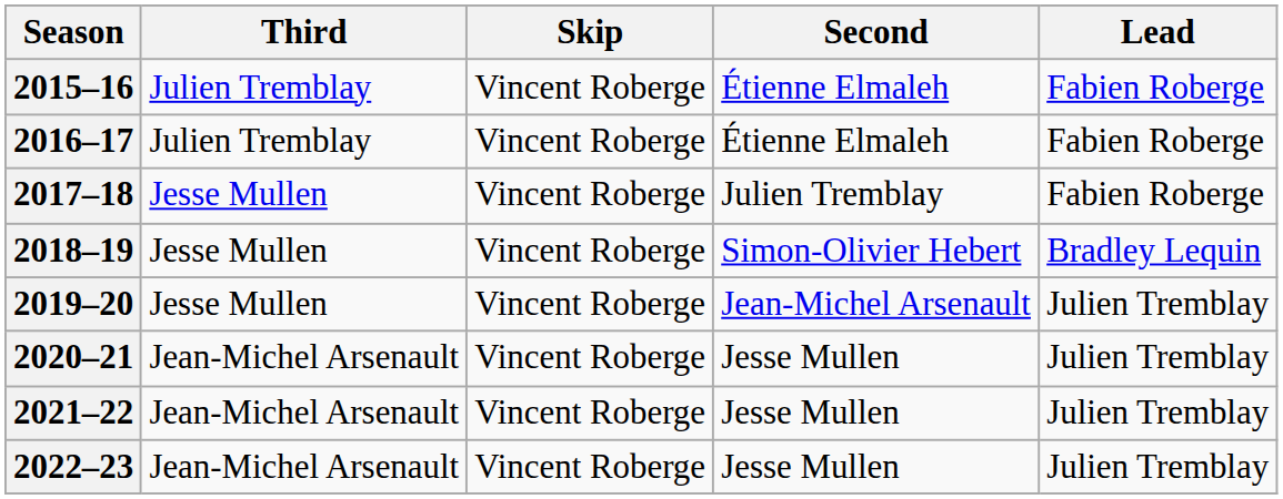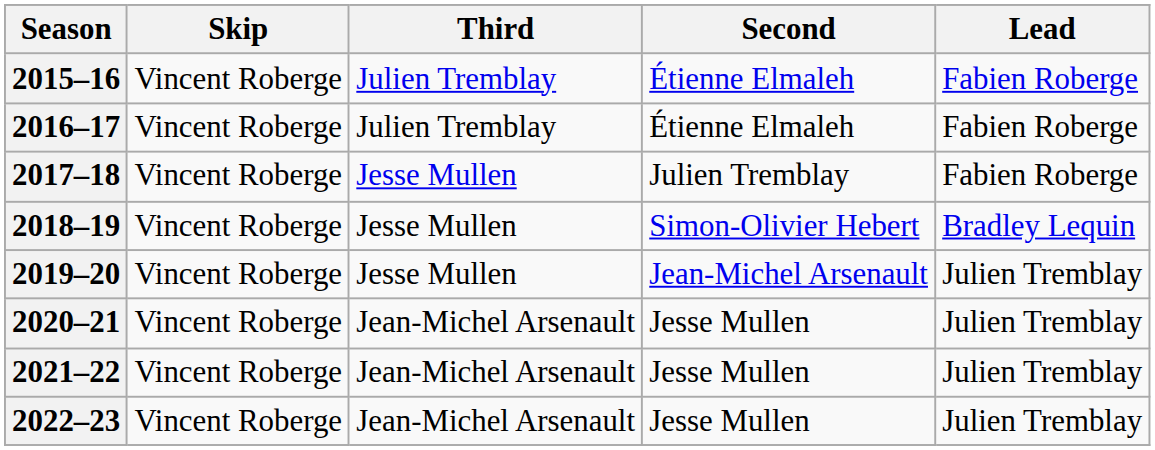columns swapped: Skip <-> Third
